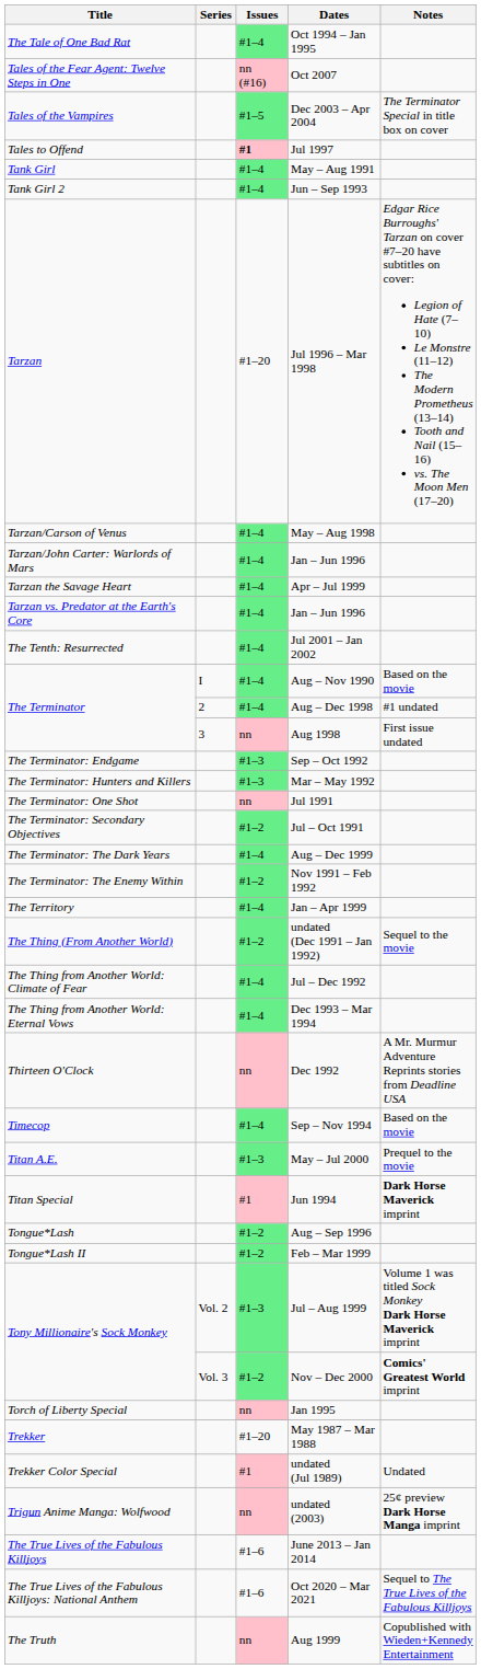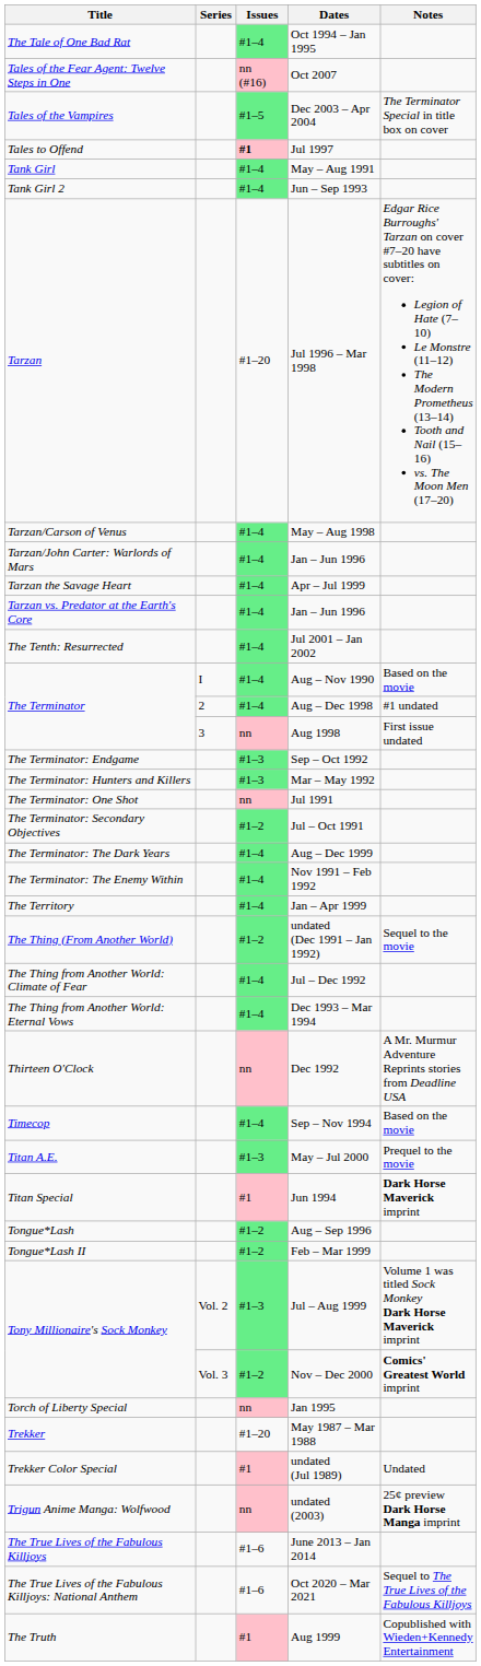Nov 1991 – Feb 1992 | Issues: #1–2 -> #1–4
Aug 1999 | Issues: nn -> #1
